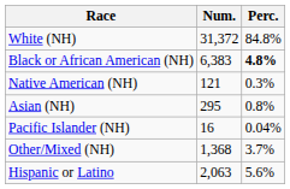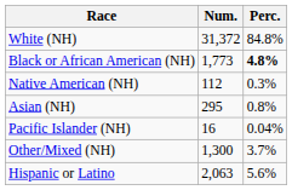Black or African American (NH) | Num.: 6,383 -> 1,773
Native American (NH) | Num.: 121 -> 112
Other/Mixed (NH) | Num.: 1,368 -> 1,300
